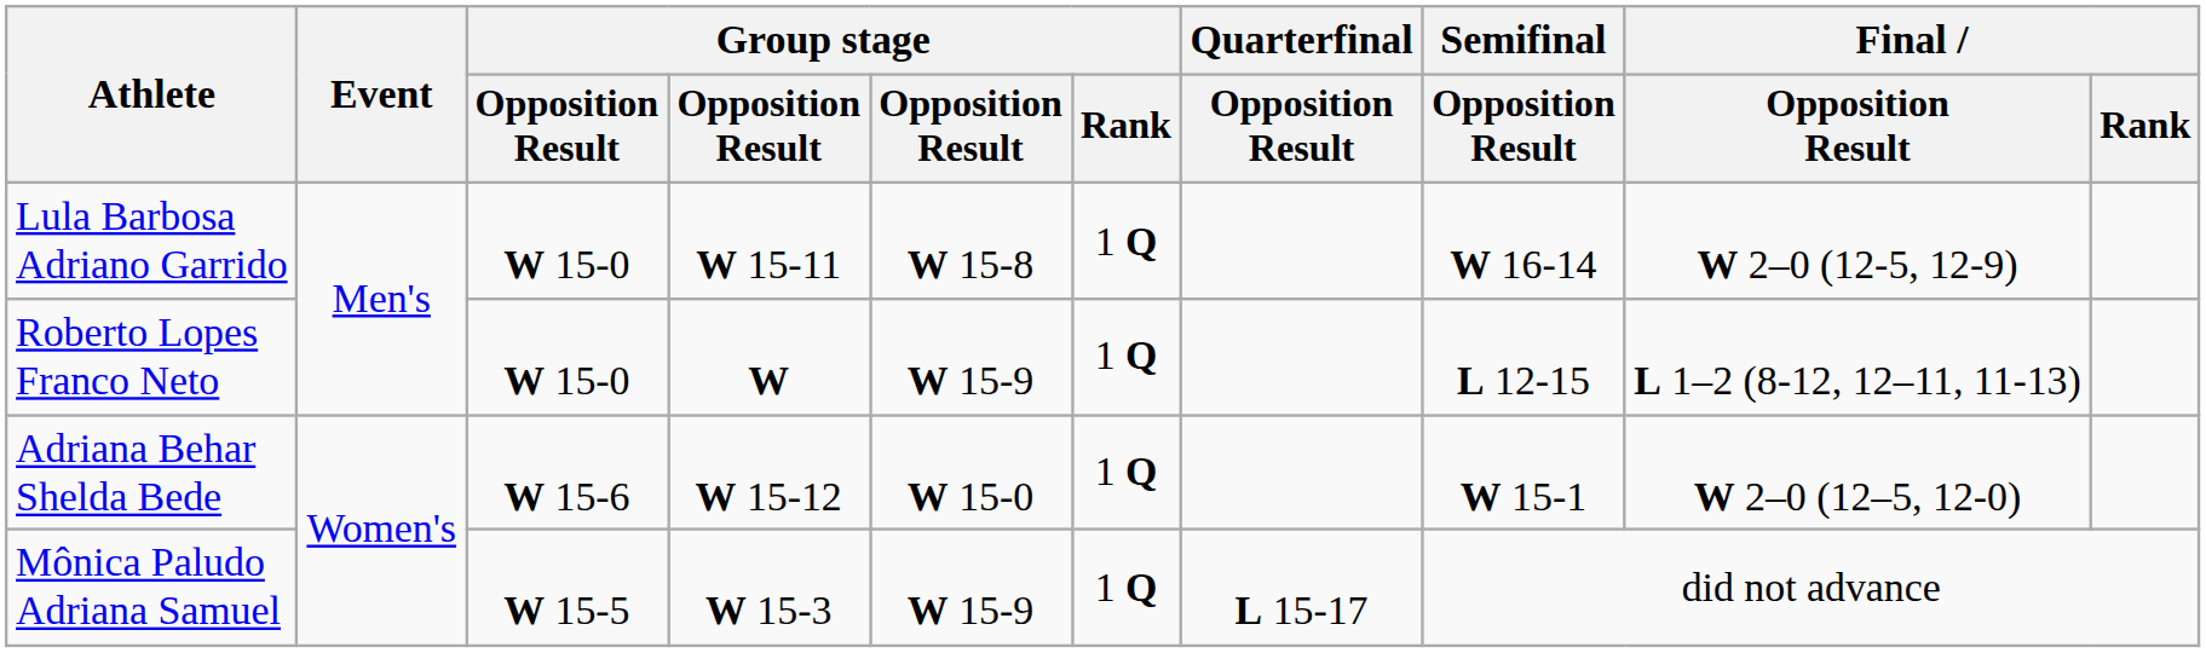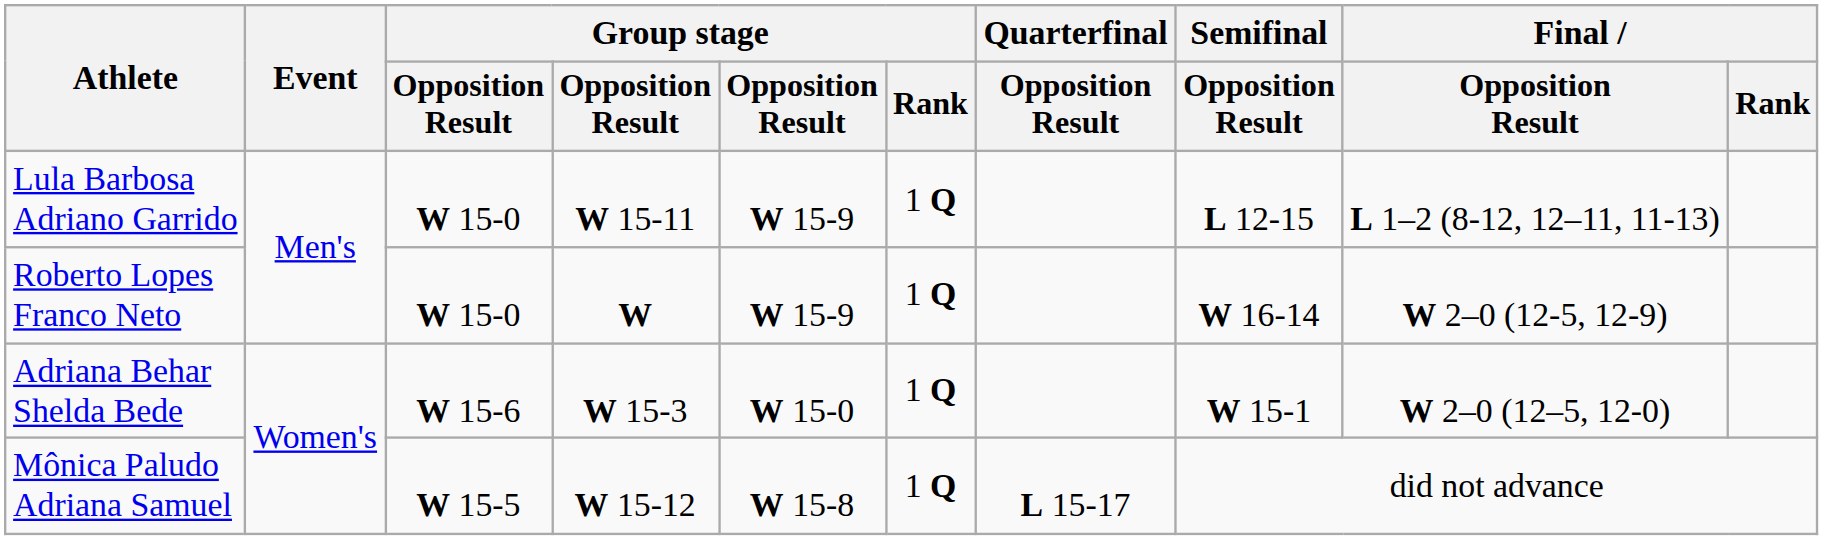Lula Barbosa Adriano Garrido | column 5: W 15-8 -> W 15-9
Lula Barbosa Adriano Garrido | Semifinal / Opposition Result: W 16-14 -> L 12-15
Lula Barbosa Adriano Garrido | Final / Opposition Result: W 2–0 (12-5, 12-9) -> L 1–2 (8-12, 12–11, 11-13)
Roberto Lopes Franco Neto | Semifinal / Opposition Result: L 12-15 -> W 16-14
Roberto Lopes Franco Neto | Final / Opposition Result: L 1–2 (8-12, 12–11, 11-13) -> W 2–0 (12-5, 12-9)
Adriana Behar Shelda Bede | column 4: W 15-12 -> W 15-3
Mônica Paludo Adriana Samuel | column 4: W 15-3 -> W 15-12
Mônica Paludo Adriana Samuel | column 5: W 15-9 -> W 15-8
